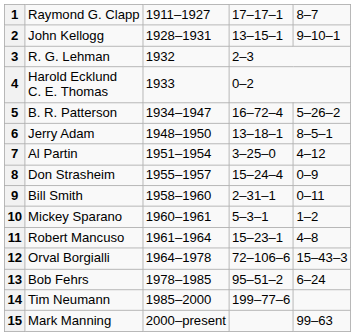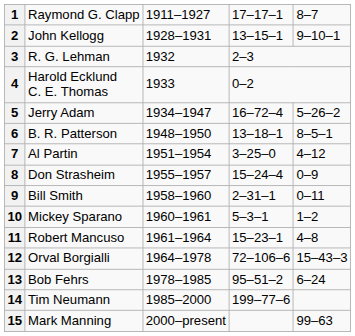5 | column 2: B. R. Patterson -> Jerry Adam
6 | column 2: Jerry Adam -> B. R. Patterson
